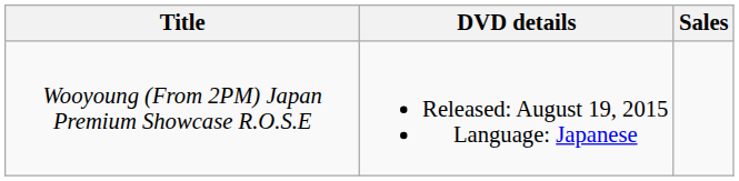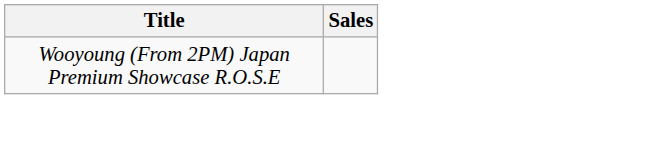- column: DVD details | Released: August 19, 2015 Language: Japanese
